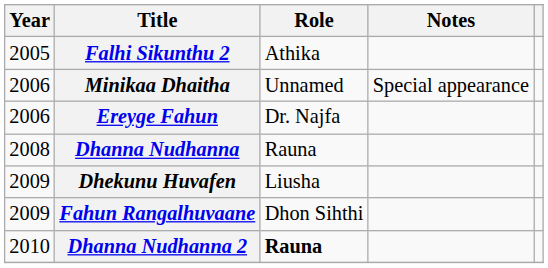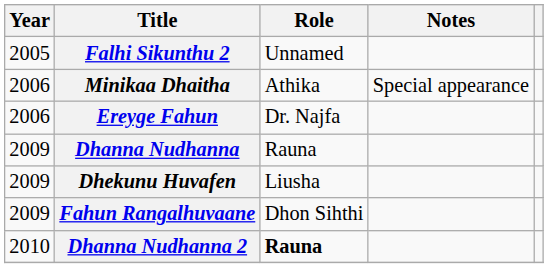Falhi Sikunthu 2 | Role: Athika -> Unnamed
Minikaa Dhaitha | Role: Unnamed -> Athika
Dhanna Nudhanna | Year: 2008 -> 2009
